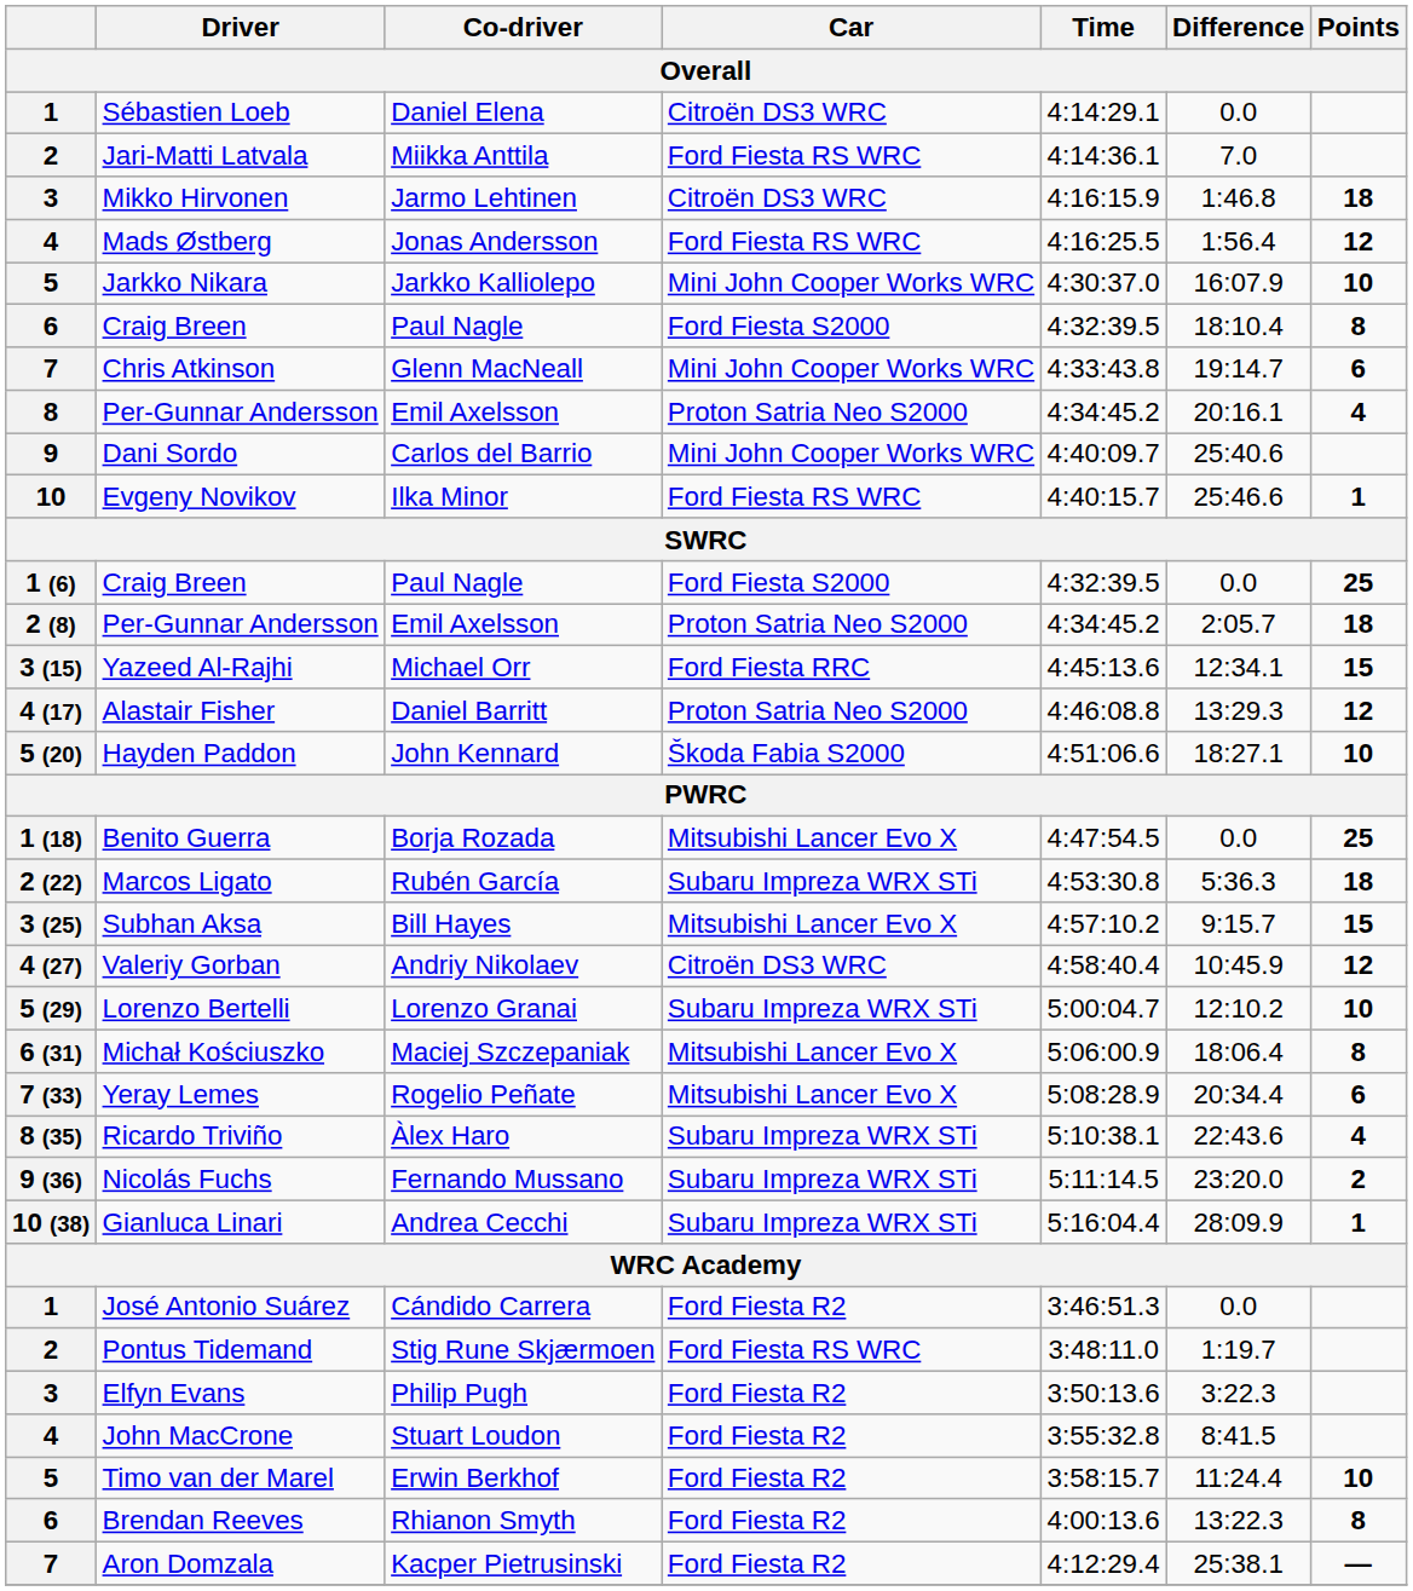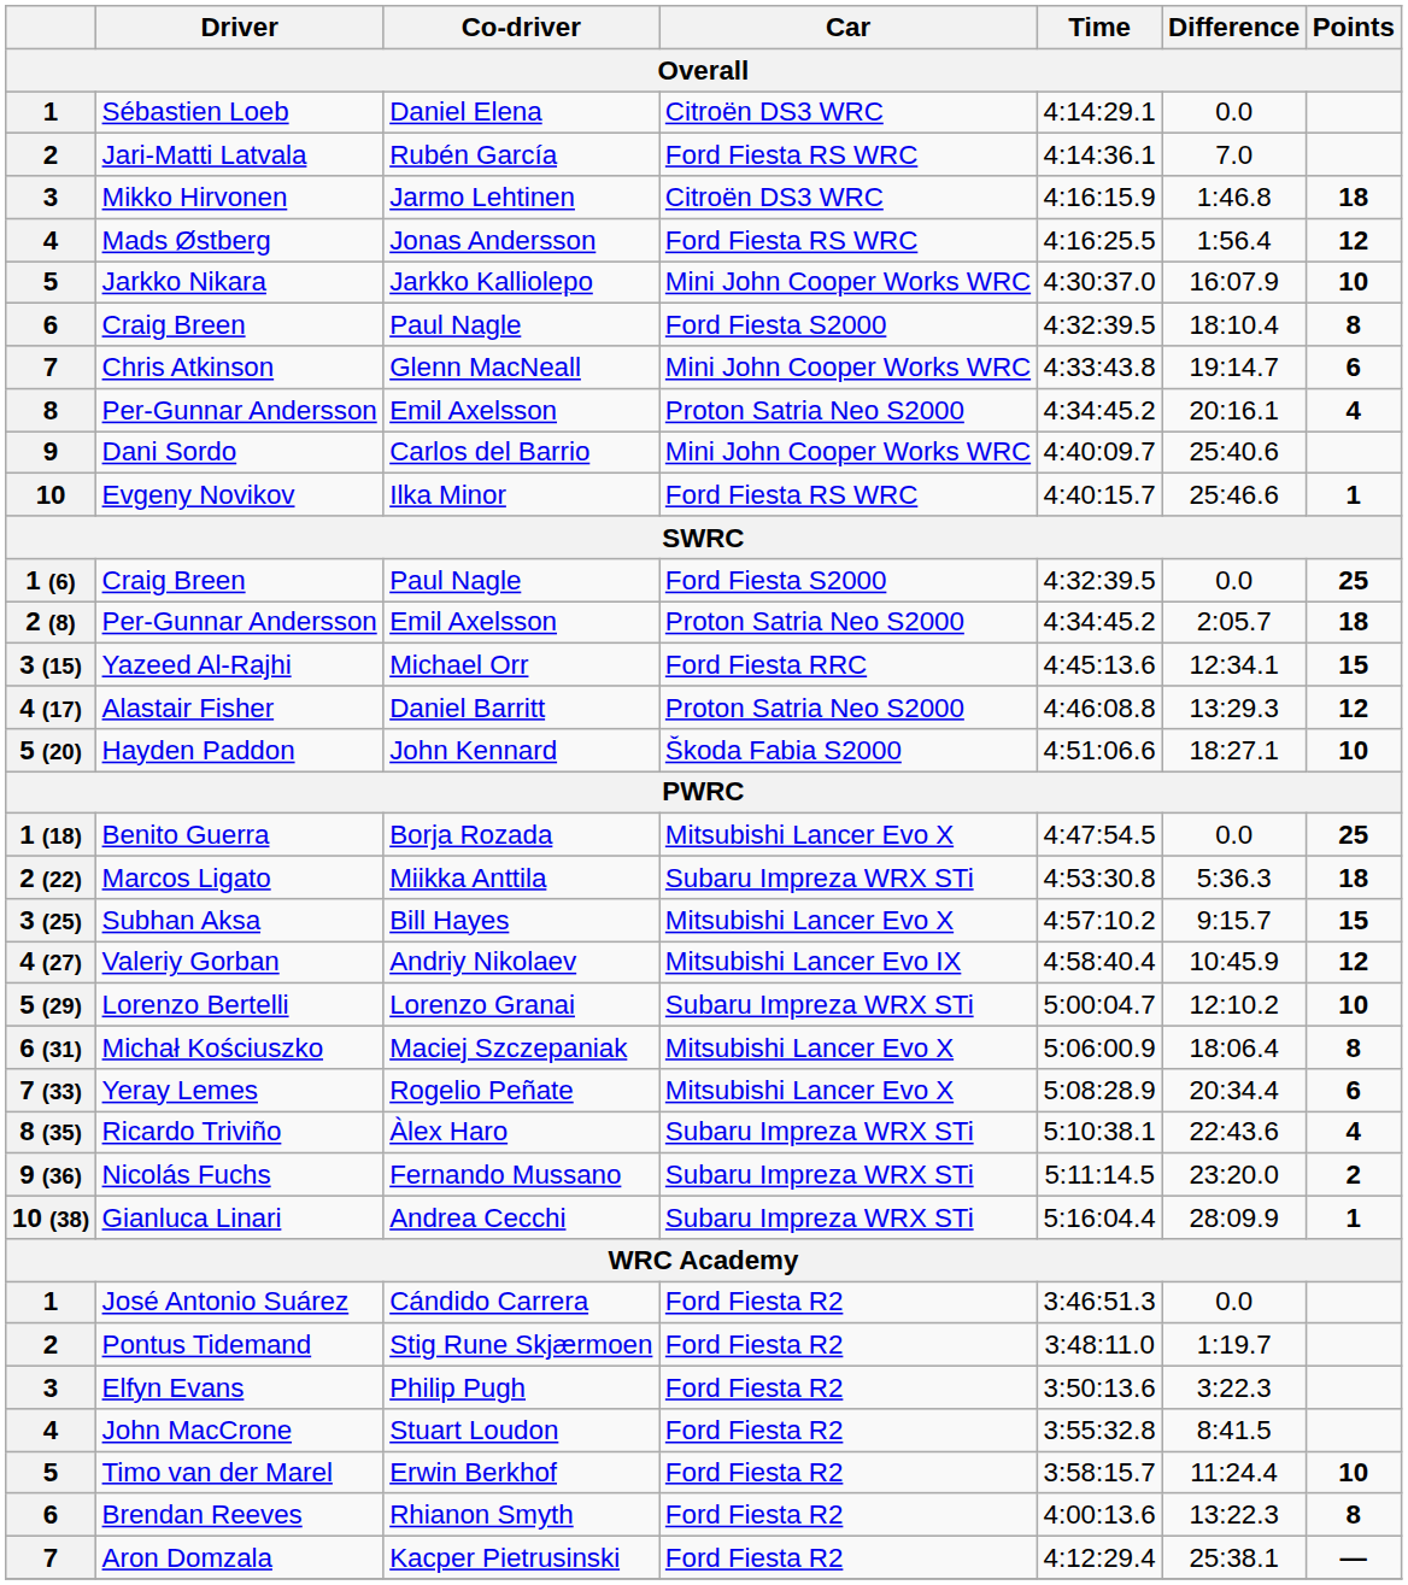Jari-Matti Latvala | Co-driver: Miikka Anttila -> Rubén García
Marcos Ligato | Co-driver: Rubén García -> Miikka Anttila
Valeriy Gorban | Car: Citroën DS3 WRC -> Mitsubishi Lancer Evo IX
Pontus Tidemand | Car: Ford Fiesta RS WRC -> Ford Fiesta R2
